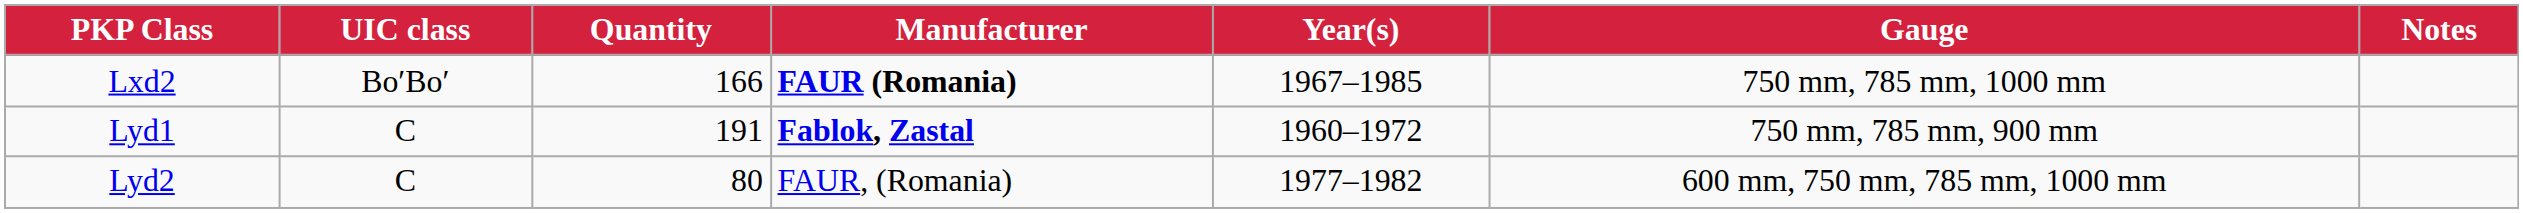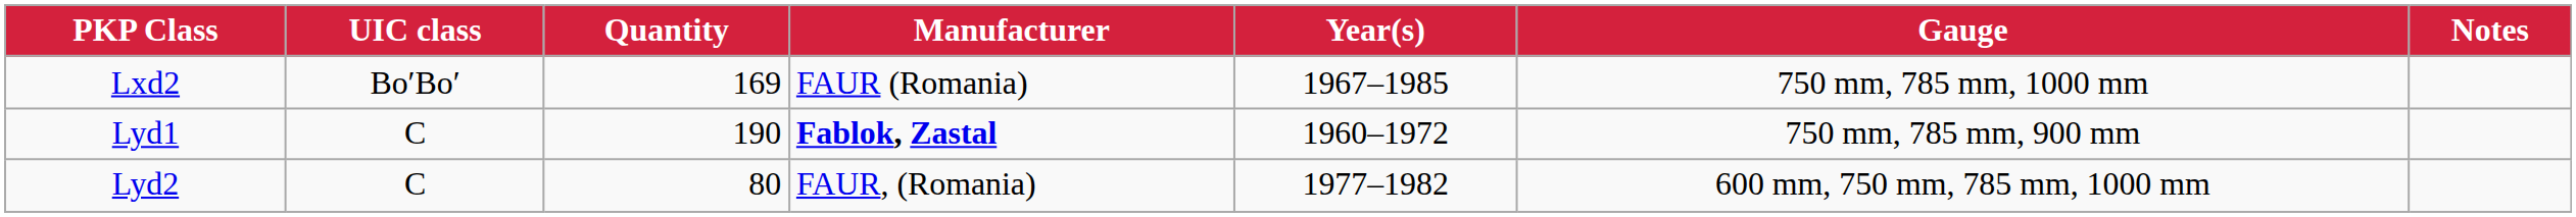Lxd2 | Quantity: 166 -> 169
Lxd2 | Manufacturer: bold -> normal
Lyd1 | Quantity: 191 -> 190
